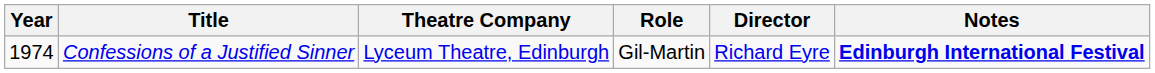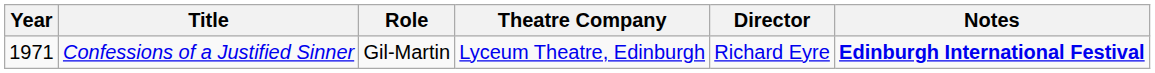columns swapped: Role <-> Theatre Company
Confessions of a Justified Sinner | Year: 1974 -> 1971
